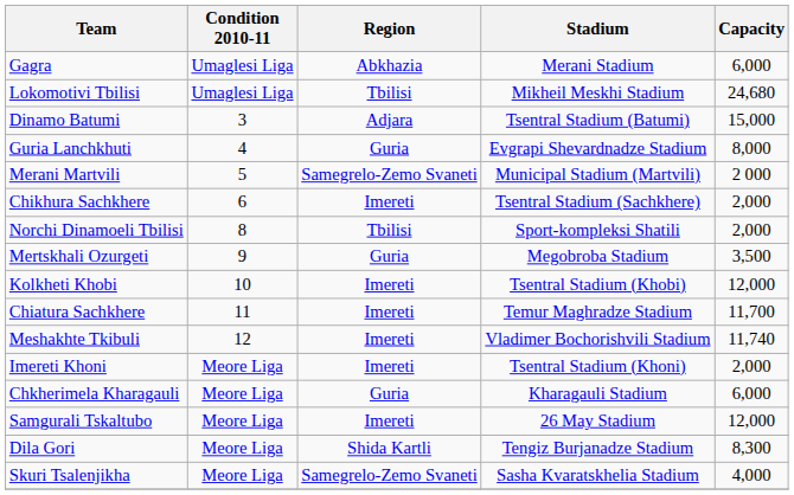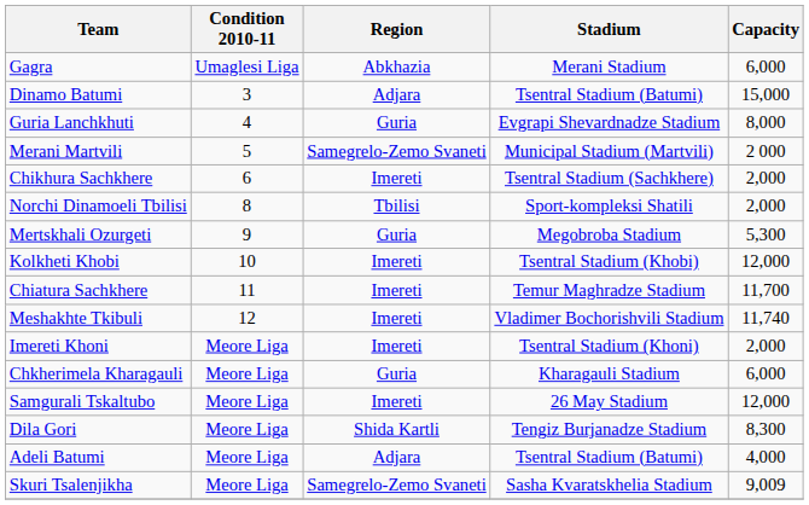- row: Lokomotivi Tbilisi | Umaglesi Liga | Tbilisi | Mikheil Meskhi Stadium | 24,680
Mertskhali Ozurgeti | Capacity: 3,500 -> 5,300
+ row: Adeli Batumi | Meore Liga | Adjara | Tsentral Stadium (Batumi) | 4,000
Skuri Tsalenjikha | Capacity: 4,000 -> 9,009
